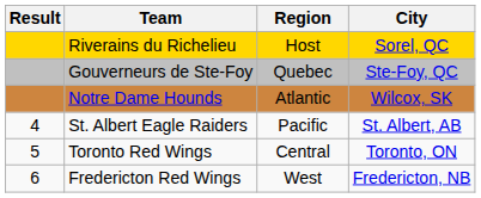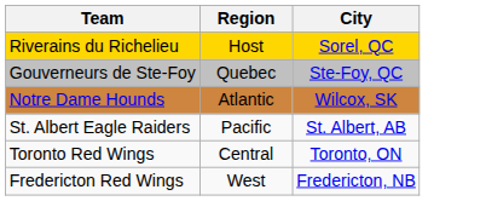- column: Result | 4 | 5 | 6
